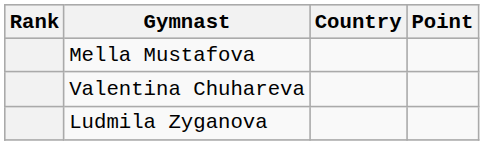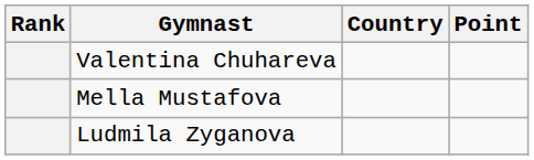rows swapped: Valentina Chuhareva <-> Mella Mustafova
